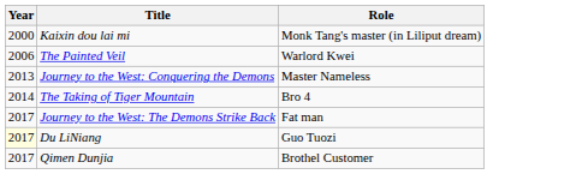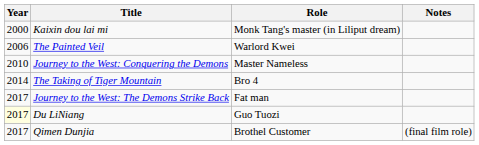+ column: Notes | (final film role)
Journey to the West: Conquering the Demons | Year: 2013 -> 2010
